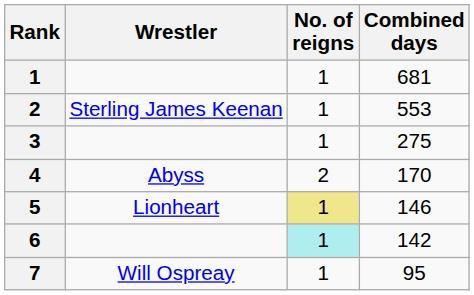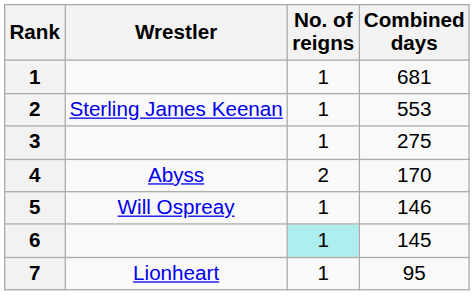5 | Wrestler: Lionheart -> Will Ospreay
5 | No. of reigns: khaki background -> no background
6 | Combined days: 142 -> 145
7 | Wrestler: Will Ospreay -> Lionheart
